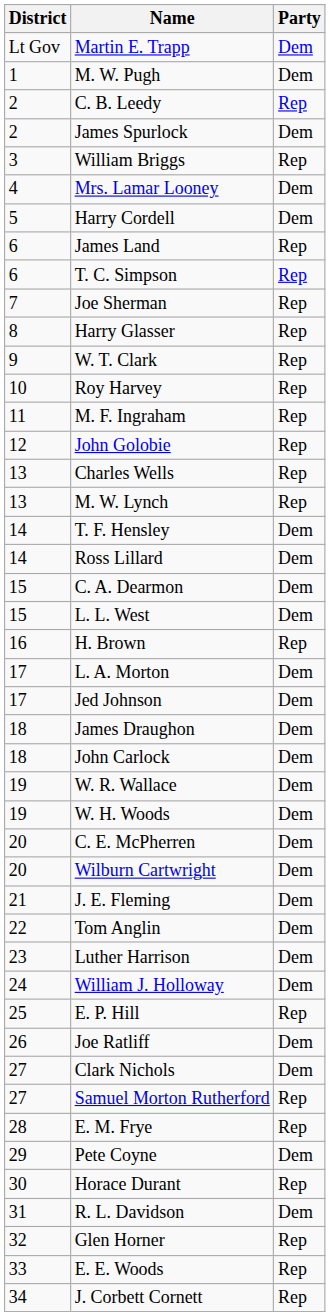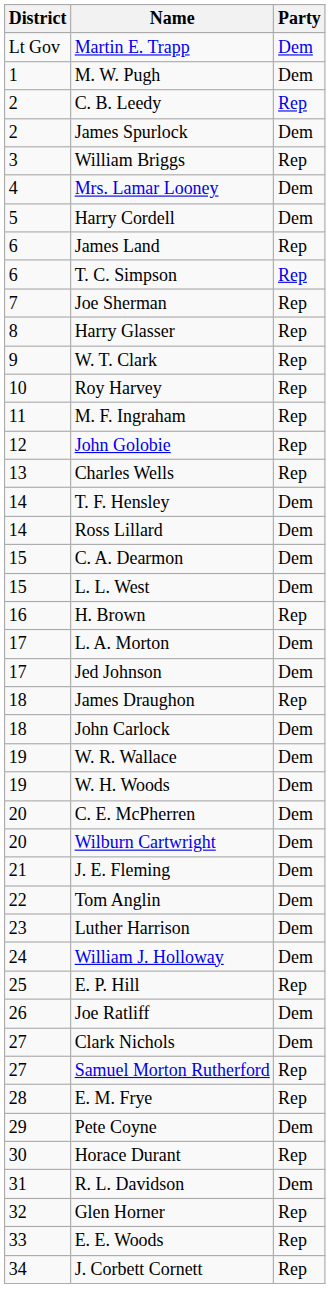- row: 13 | M. W. Lynch | Rep
James Draughon | Party: Dem -> Rep
